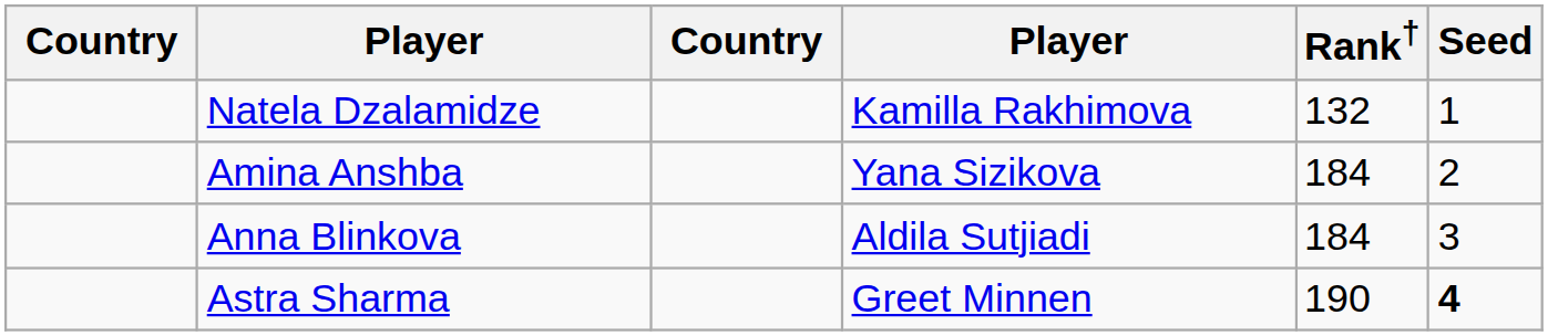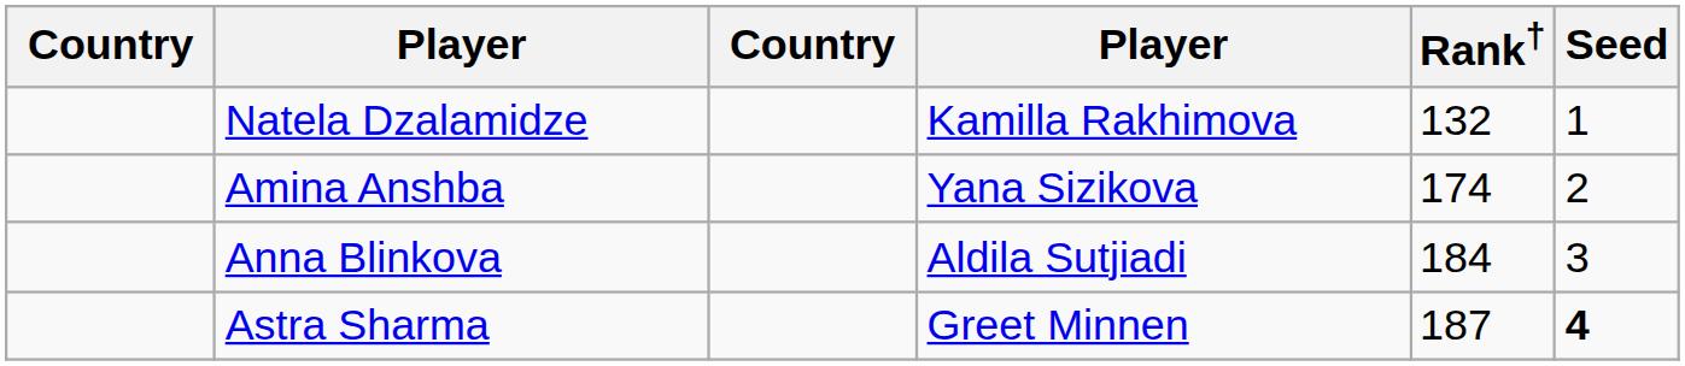Amina Anshba | Rank†: 184 -> 174
Astra Sharma | Rank†: 190 -> 187
